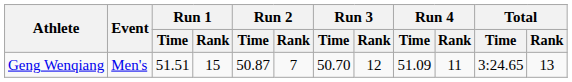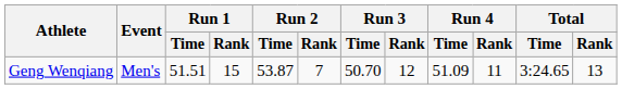Geng Wenqiang | Run 2 / Time: 50.87 -> 53.87
